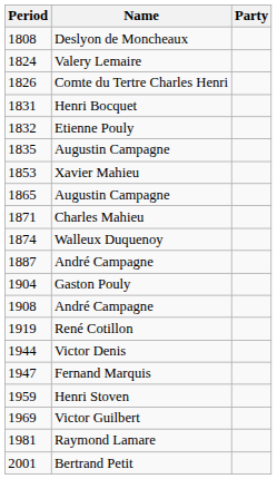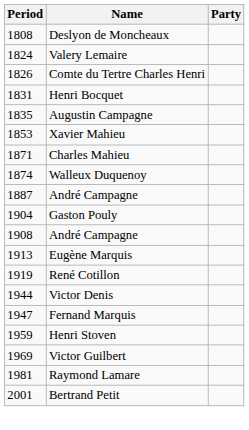- row: 1832 | Etienne Pouly
- row: 1865 | Augustin Campagne
+ row: 1913 | Eugène Marquis
